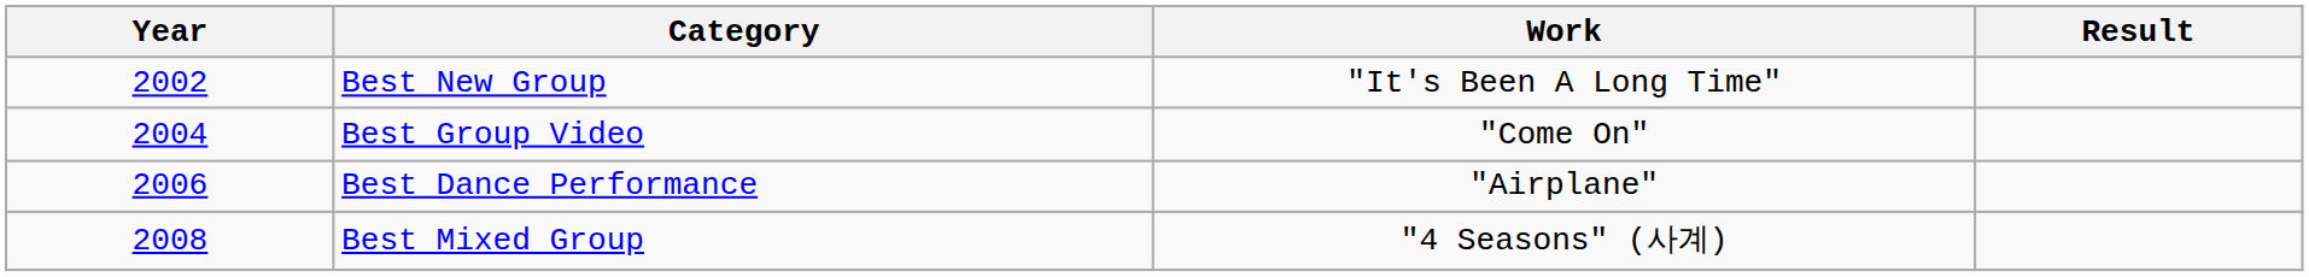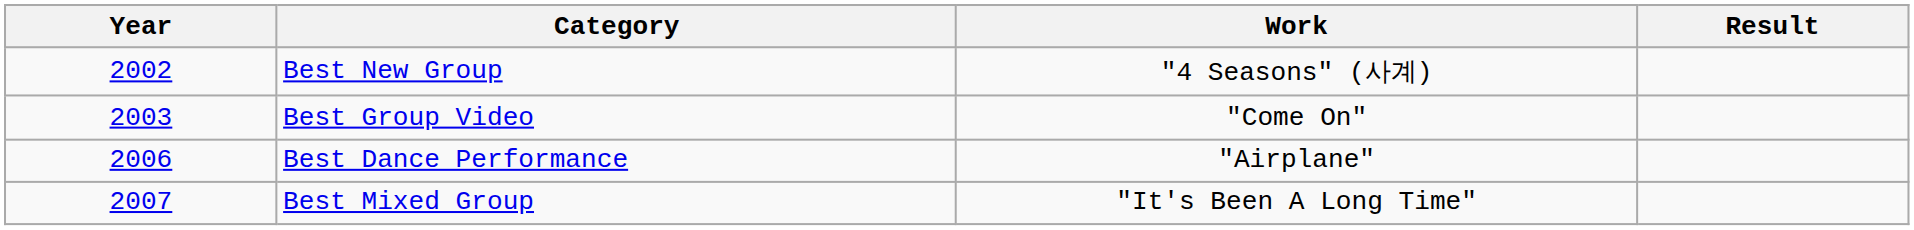Best New Group | Work: "It's Been A Long Time" -> "4 Seasons" (사계)
Best Group Video | Year: 2004 -> 2003
Best Mixed Group | Year: 2008 -> 2007
Best Mixed Group | Work: "4 Seasons" (사계) -> "It's Been A Long Time"
